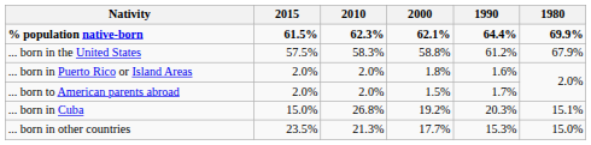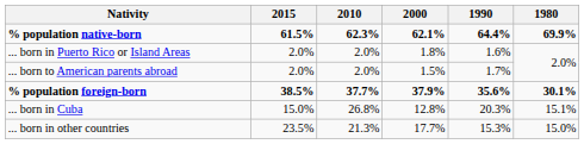- row: ... born in the United States | 57.5% | 58.3% | 58.8% | 61.2% | 67.9%
+ row: % population foreign-born | 38.5% | 37.7% | 37.9% | 35.6% | 30.1%
... born in Cuba | 2000: 19.2% -> 12.8%
